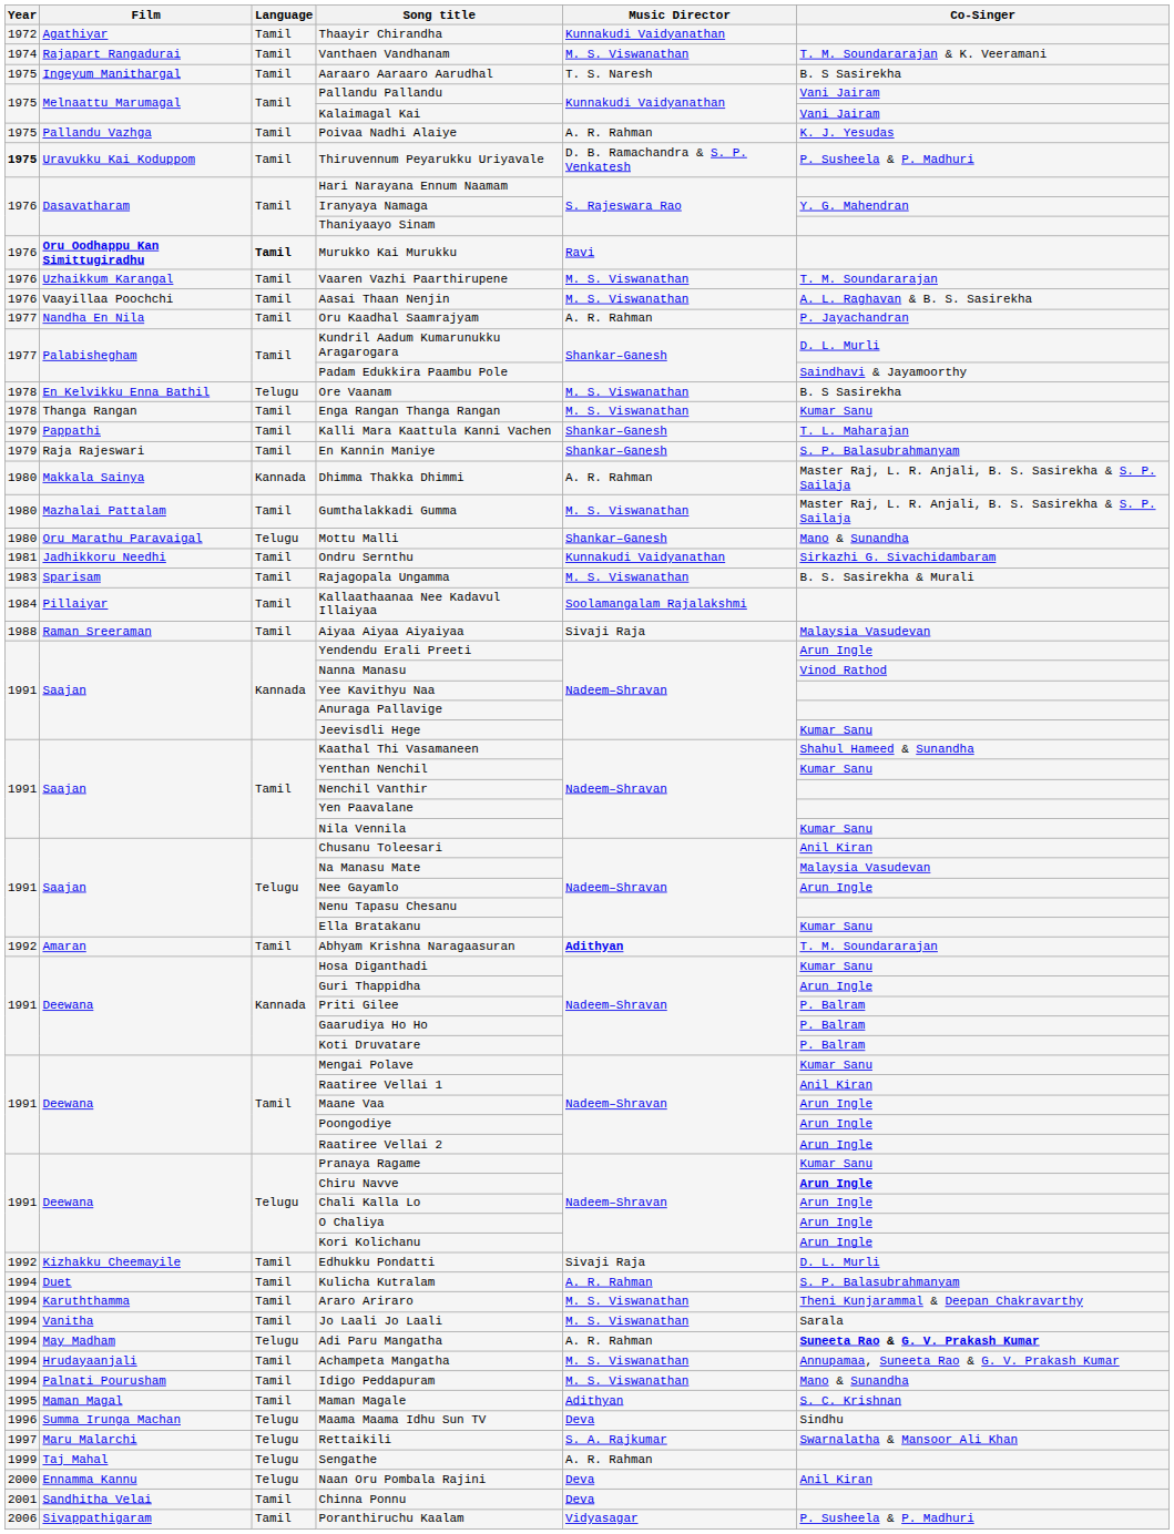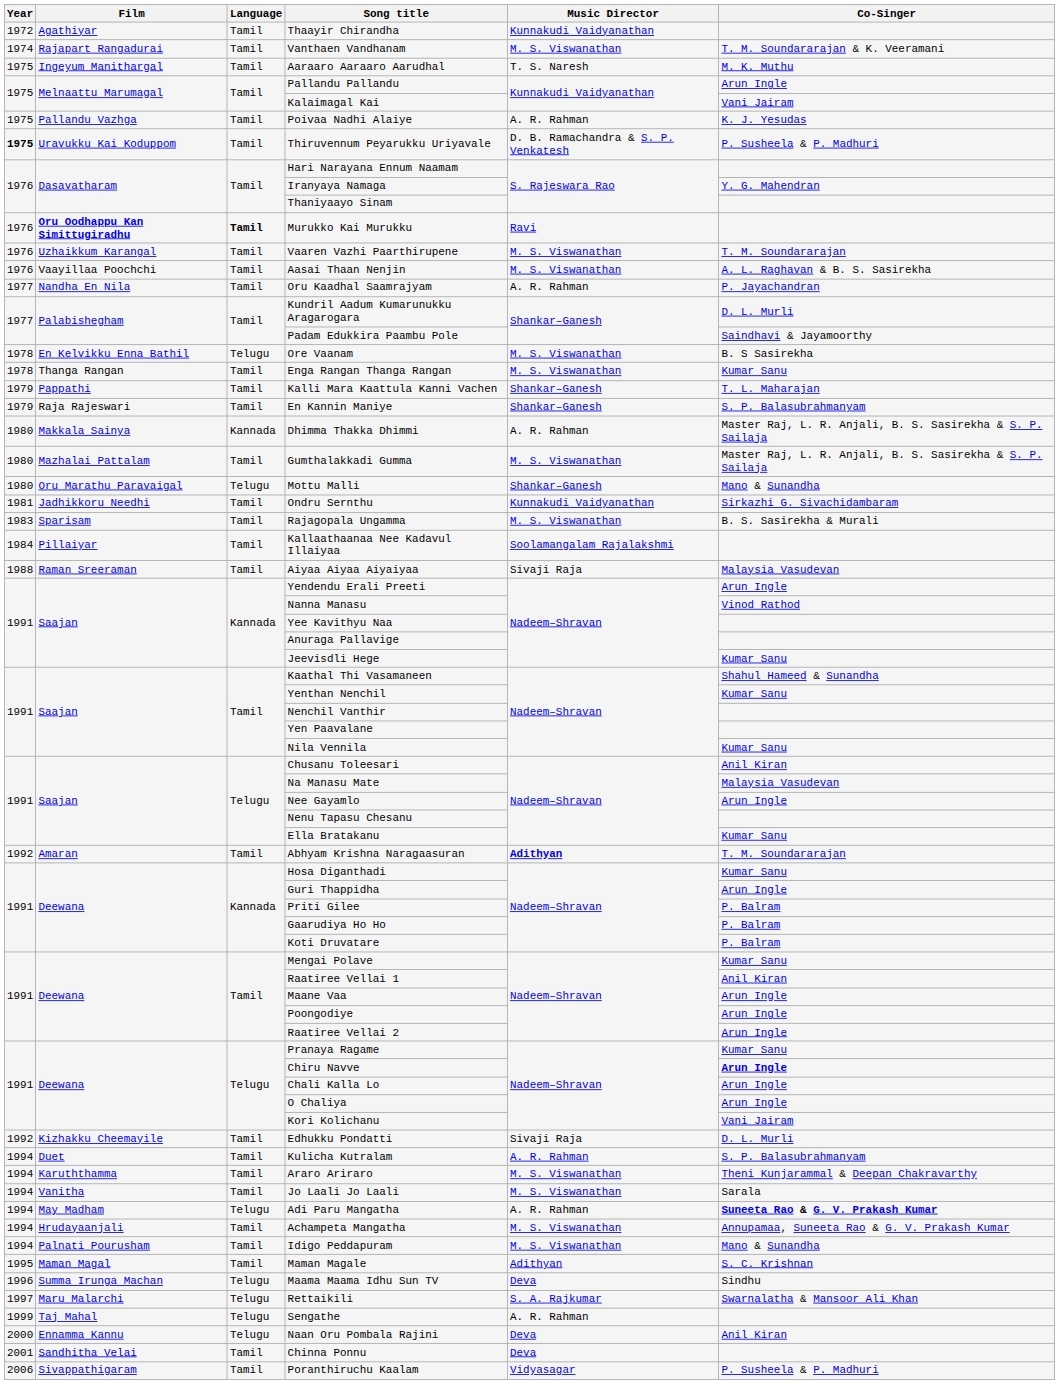Aaraaro Aaraaro Aarudhal | Co-Singer: B. S Sasirekha -> M. K. Muthu
Pallandu Pallandu | Co-Singer: Vani Jairam -> Arun Ingle
Kori Kolichanu | Co-Singer: Arun Ingle -> Vani Jairam
